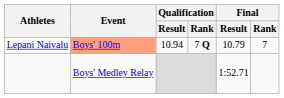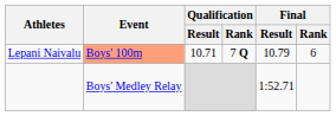Lepani Naivalu | Qualification / Result: 10.94 -> 10.71
Lepani Naivalu | Final / Rank: 7 -> 6
